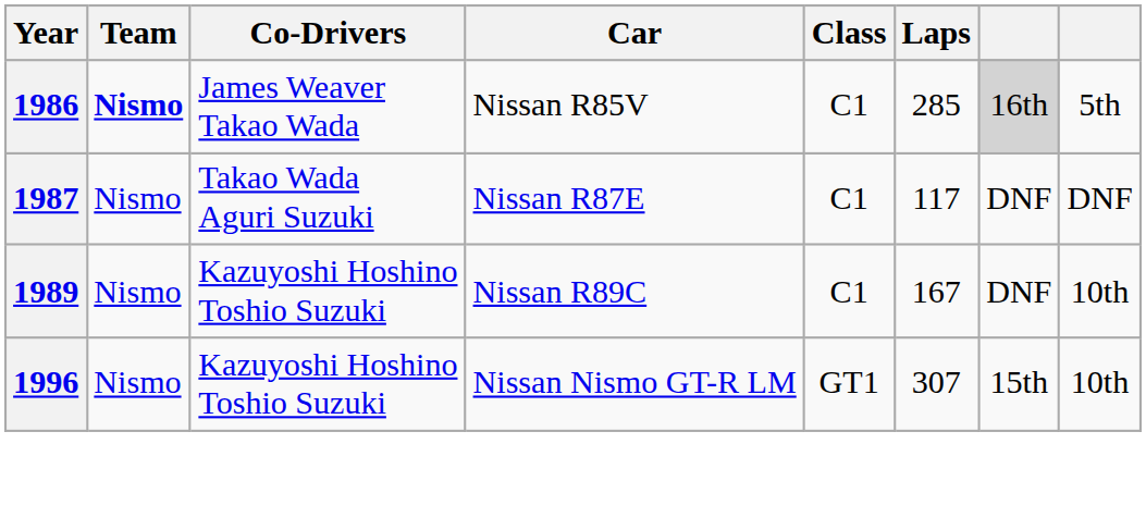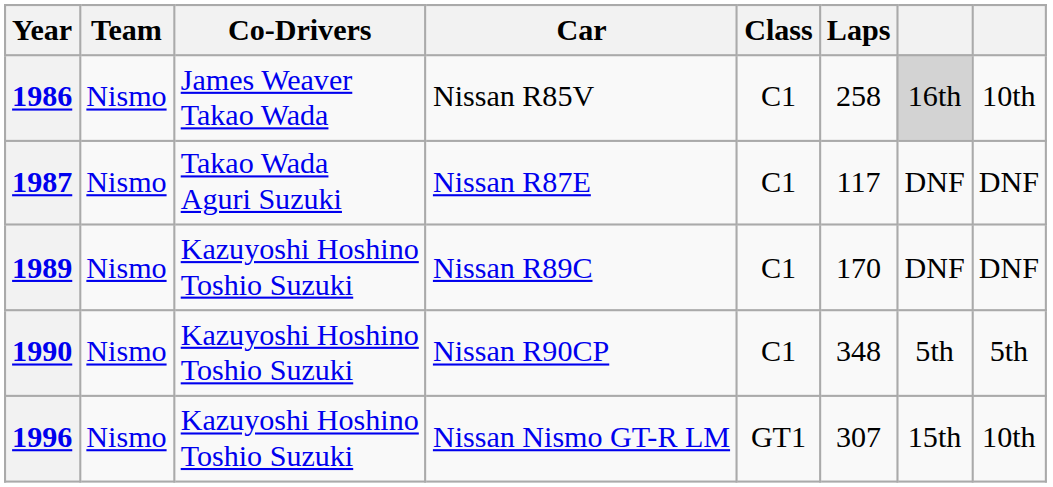1986 | Team: bold -> normal
1986 | Laps: 285 -> 258
1986 | column 8: 5th -> 10th
1989 | Laps: 167 -> 170
1989 | column 8: 10th -> DNF
+ row: 1990 | Nismo | Kazuyoshi Hoshino Toshio Suzuki | Nissan R90CP | C1 | 348 | 5th | 5th
